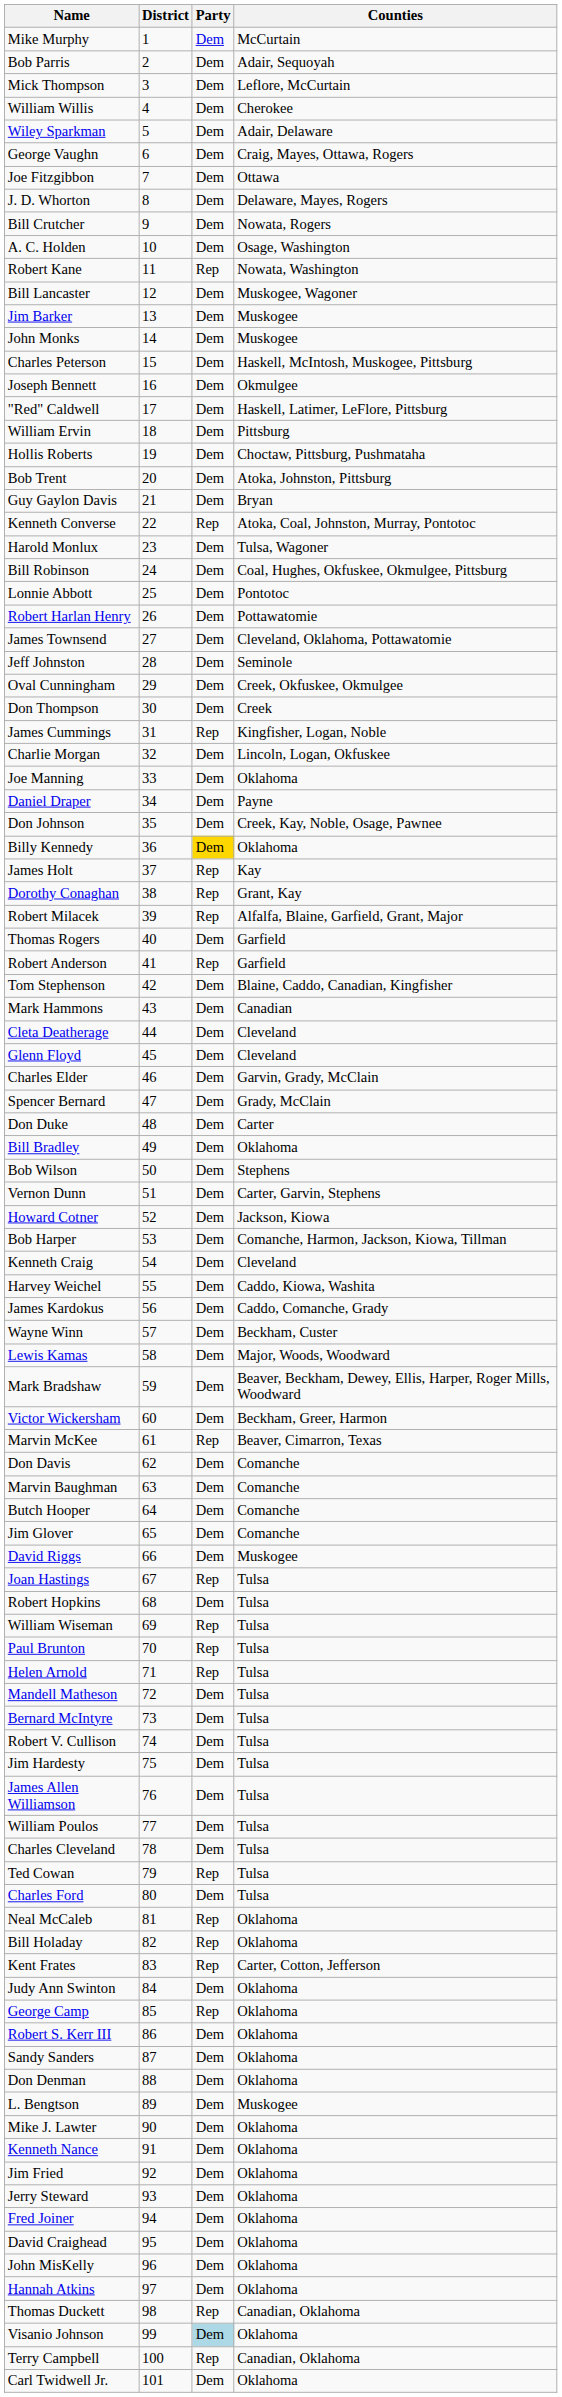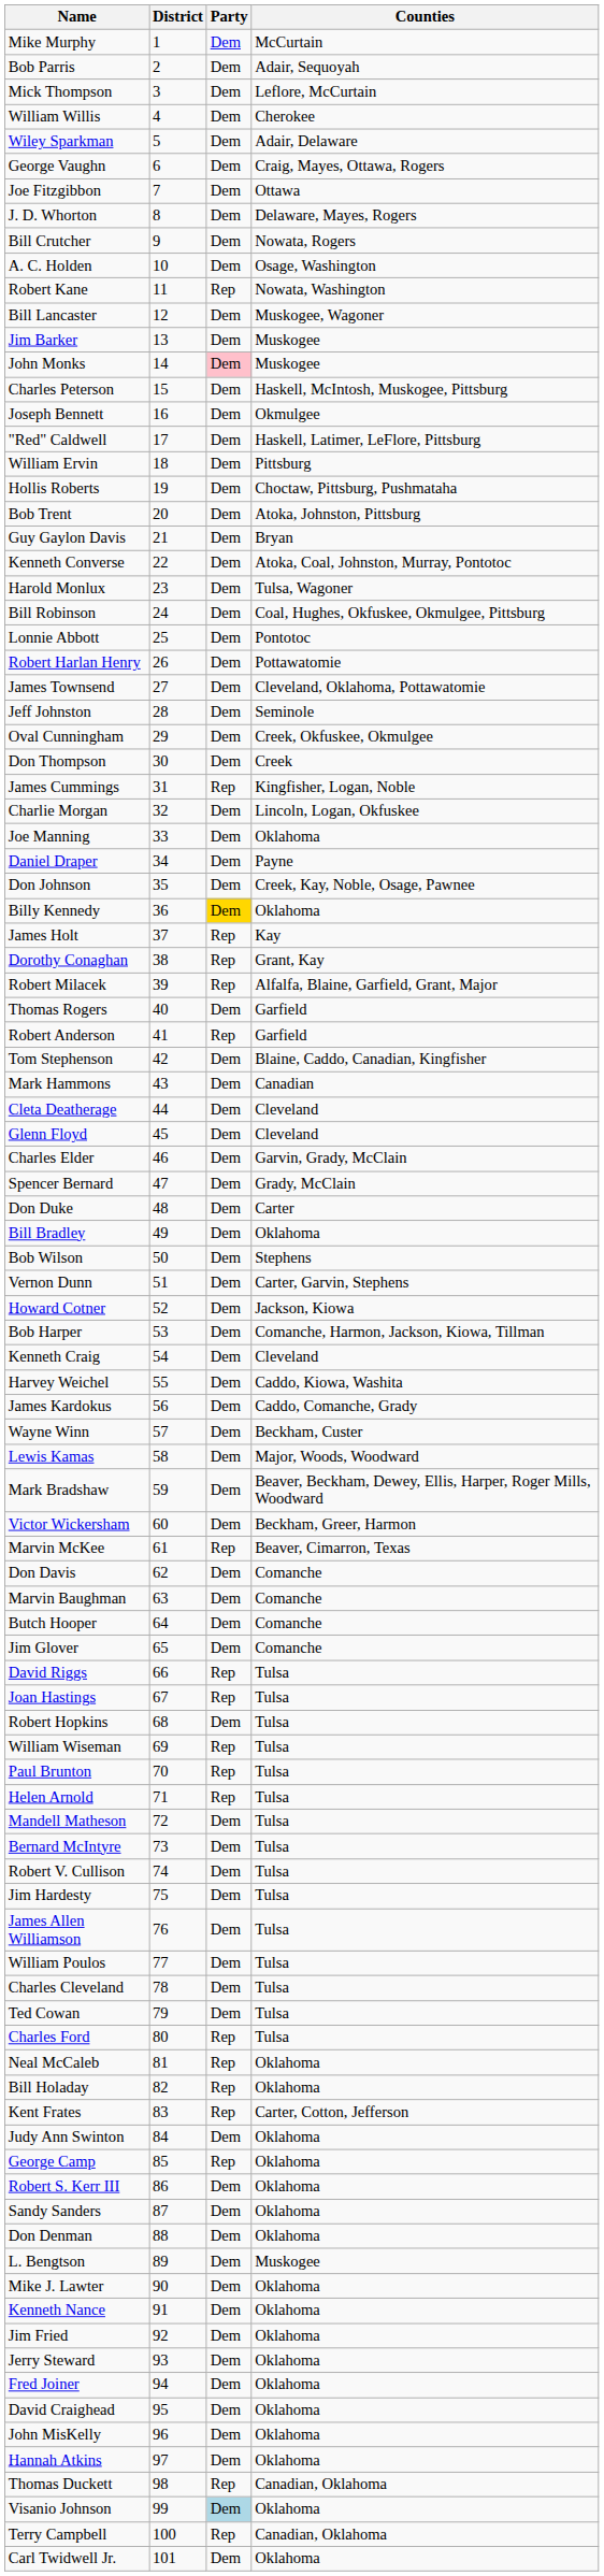John Monks | Party: no background -> pink background
Kenneth Converse | Party: Rep -> Dem
David Riggs | Party: Dem -> Rep
David Riggs | Counties: Muskogee -> Tulsa
Ted Cowan | Party: Rep -> Dem
Charles Ford | Party: Dem -> Rep
